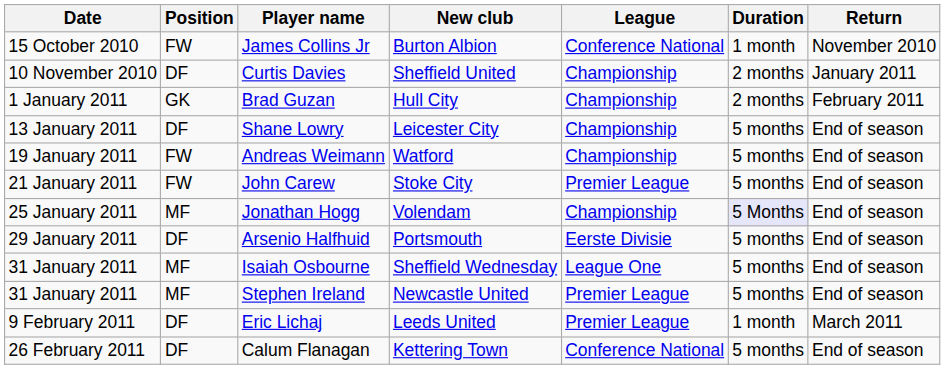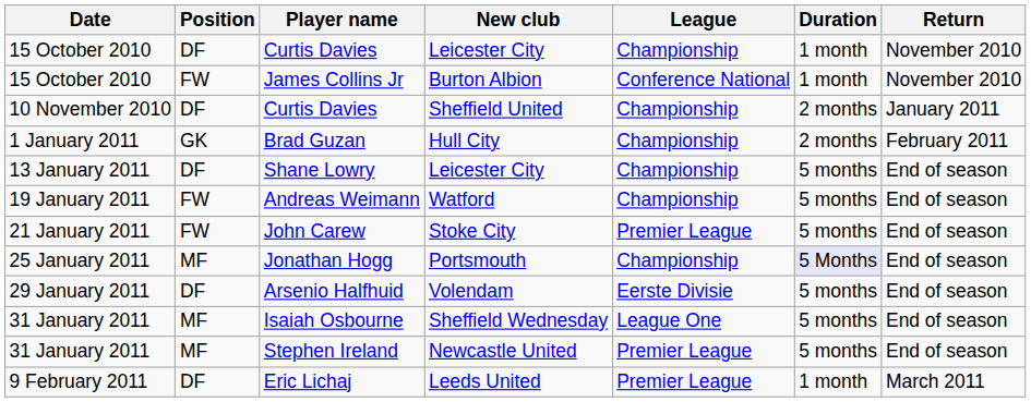+ row: 15 October 2010 | DF | Curtis Davies | Leicester City | Championship | 1 month | November 2010
Jonathan Hogg | New club: Volendam -> Portsmouth
Arsenio Halfhuid | New club: Portsmouth -> Volendam
- row: 26 February 2011 | DF | Calum Flanagan | Kettering Town | Conference National | 5 months | End of season
